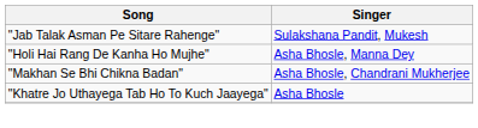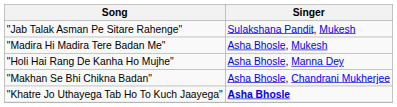+ row: "Madira Hi Madira Tere Badan Me" | Asha Bhosle, Mukesh
"Khatre Jo Uthayega Tab Ho To Kuch Jaayega" | Singer: normal -> bold
